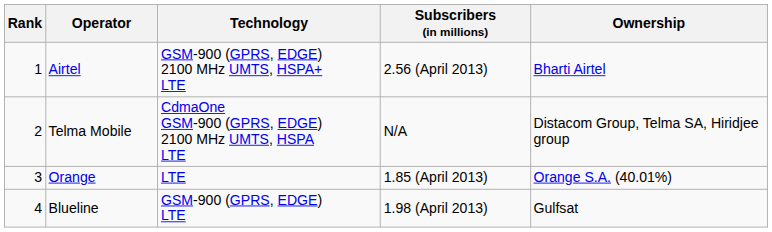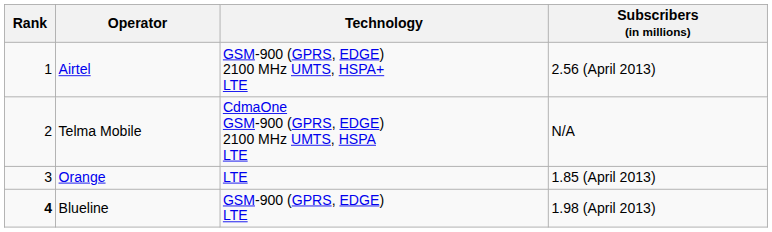- column: Ownership | Bharti Airtel | Distacom Group, Telma SA, Hiridjee group | Orange S.A. (40.01%) | Gulfsat
Blueline | Rank: normal -> bold
